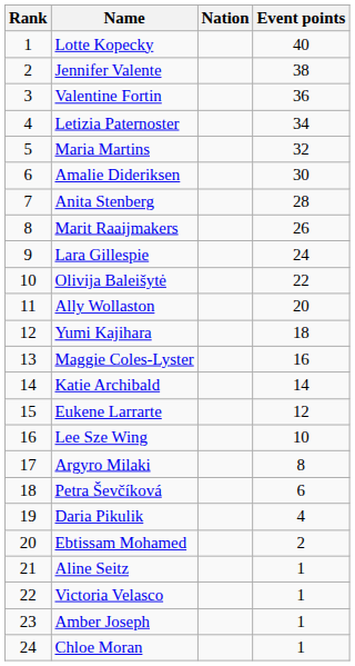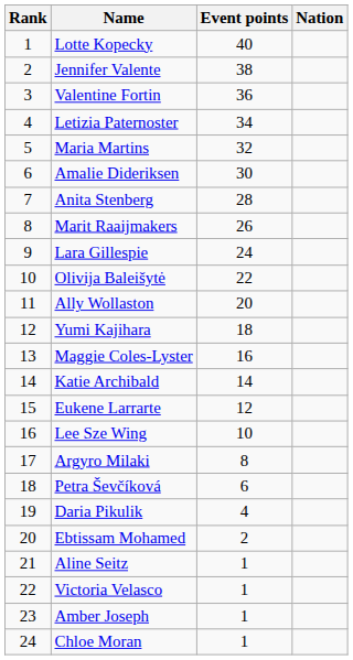columns swapped: Nation <-> Event points
